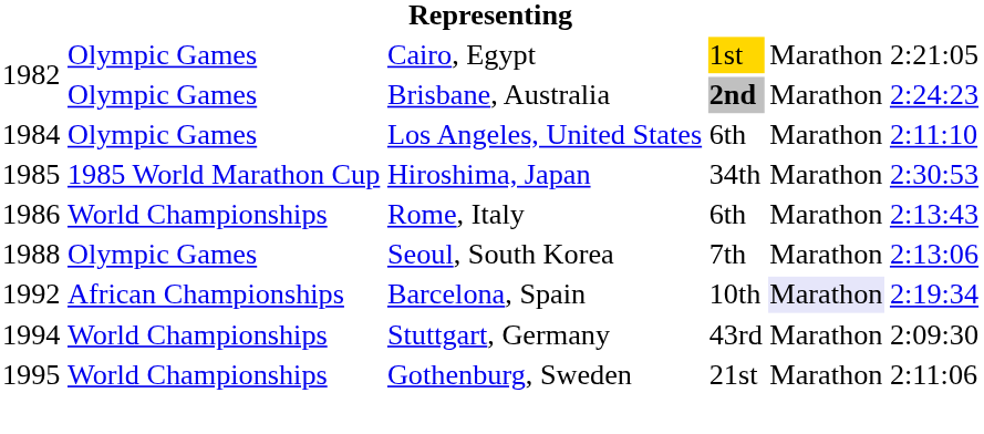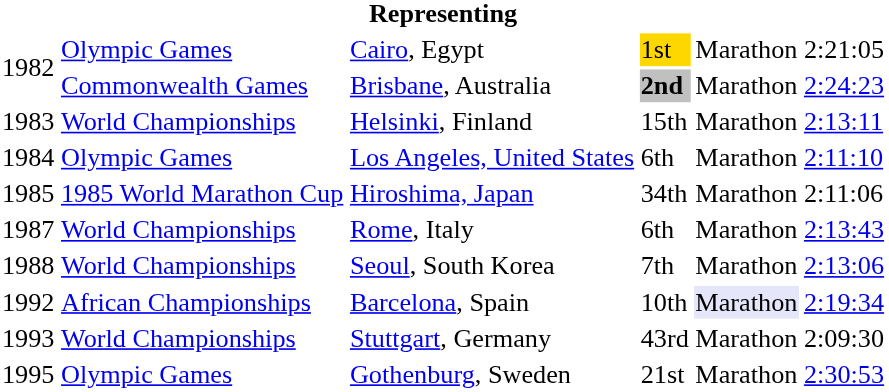Brisbane, Australia | column 2: Olympic Games -> Commonwealth Games
+ row: 1983 | World Championships | Helsinki, Finland | 15th | Marathon | 2:13:11
Hiroshima, Japan | column 6: 2:30:53 -> 2:11:06
Rome, Italy | column 1: 1986 -> 1987
Seoul, South Korea | column 2: Olympic Games -> World Championships
Stuttgart, Germany | column 1: 1994 -> 1993
Gothenburg, Sweden | column 2: World Championships -> Olympic Games
Gothenburg, Sweden | column 6: 2:11:06 -> 2:30:53
